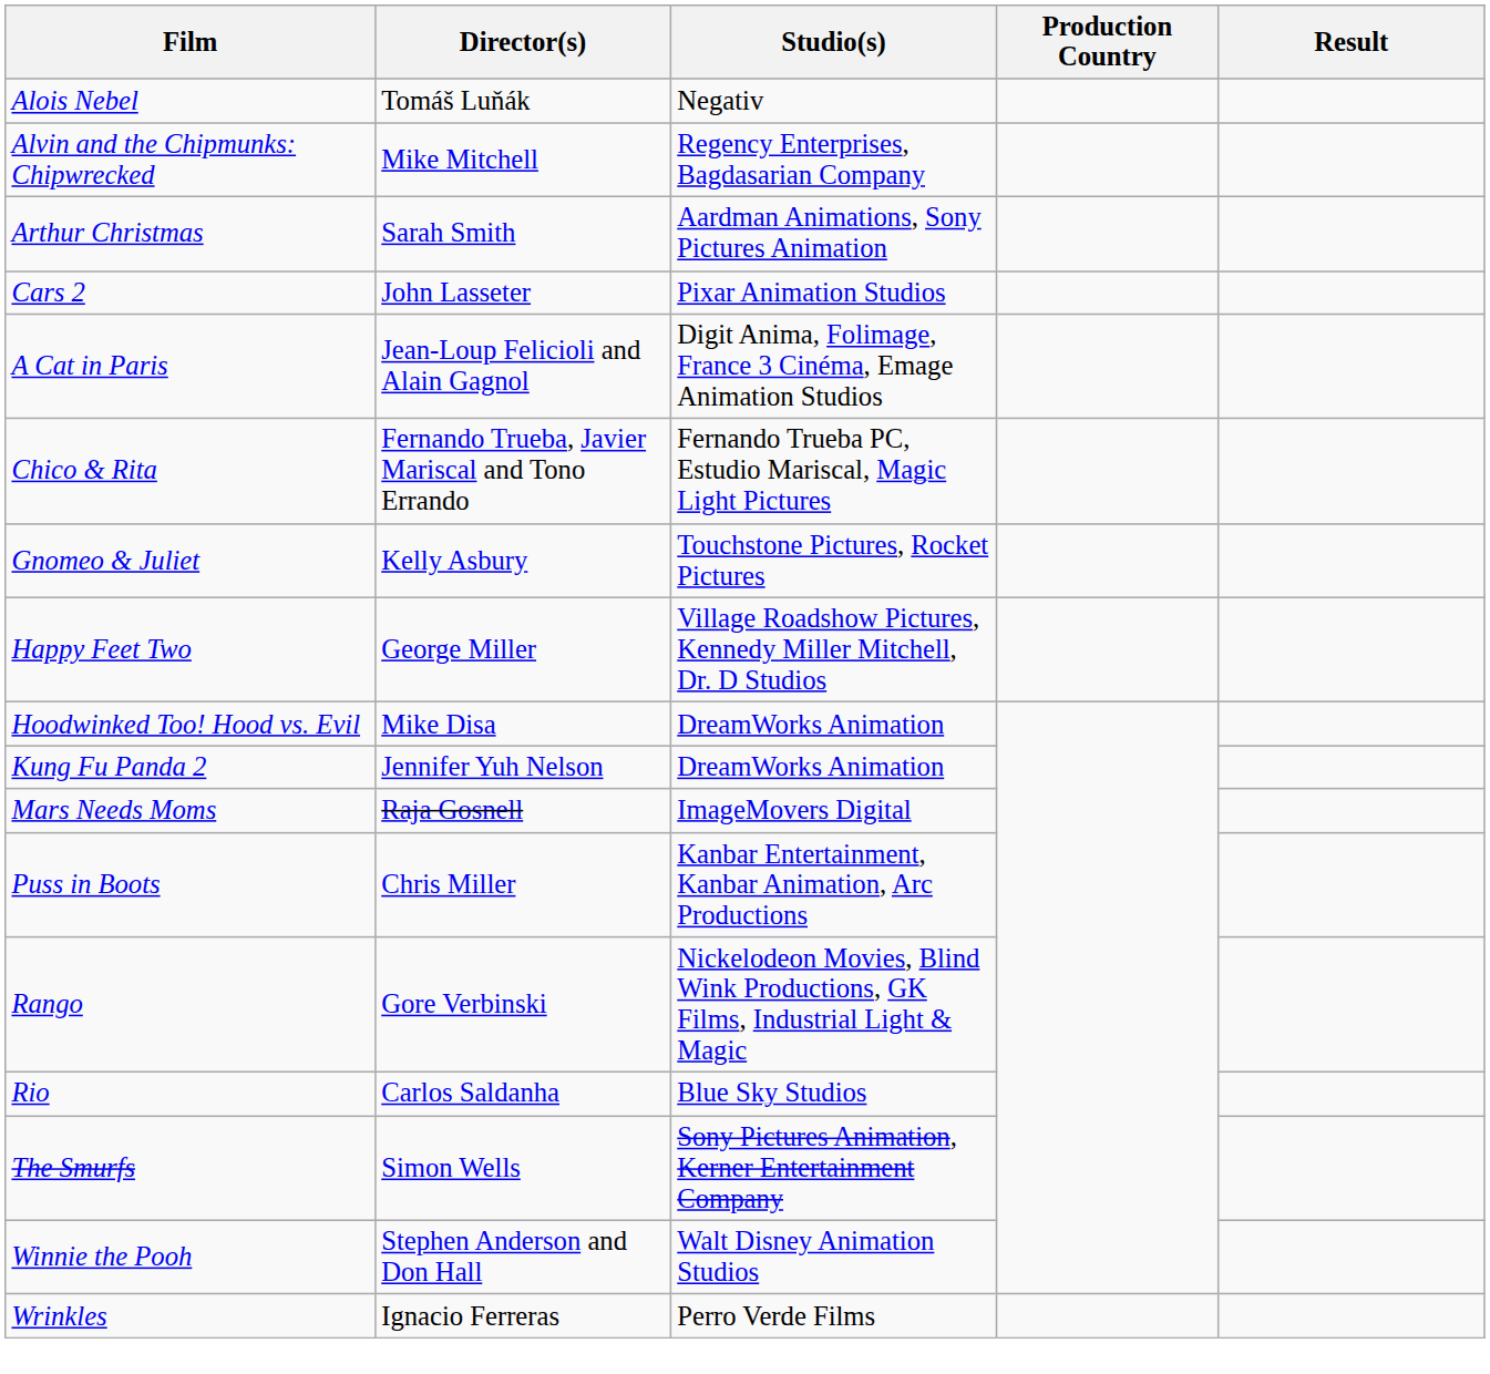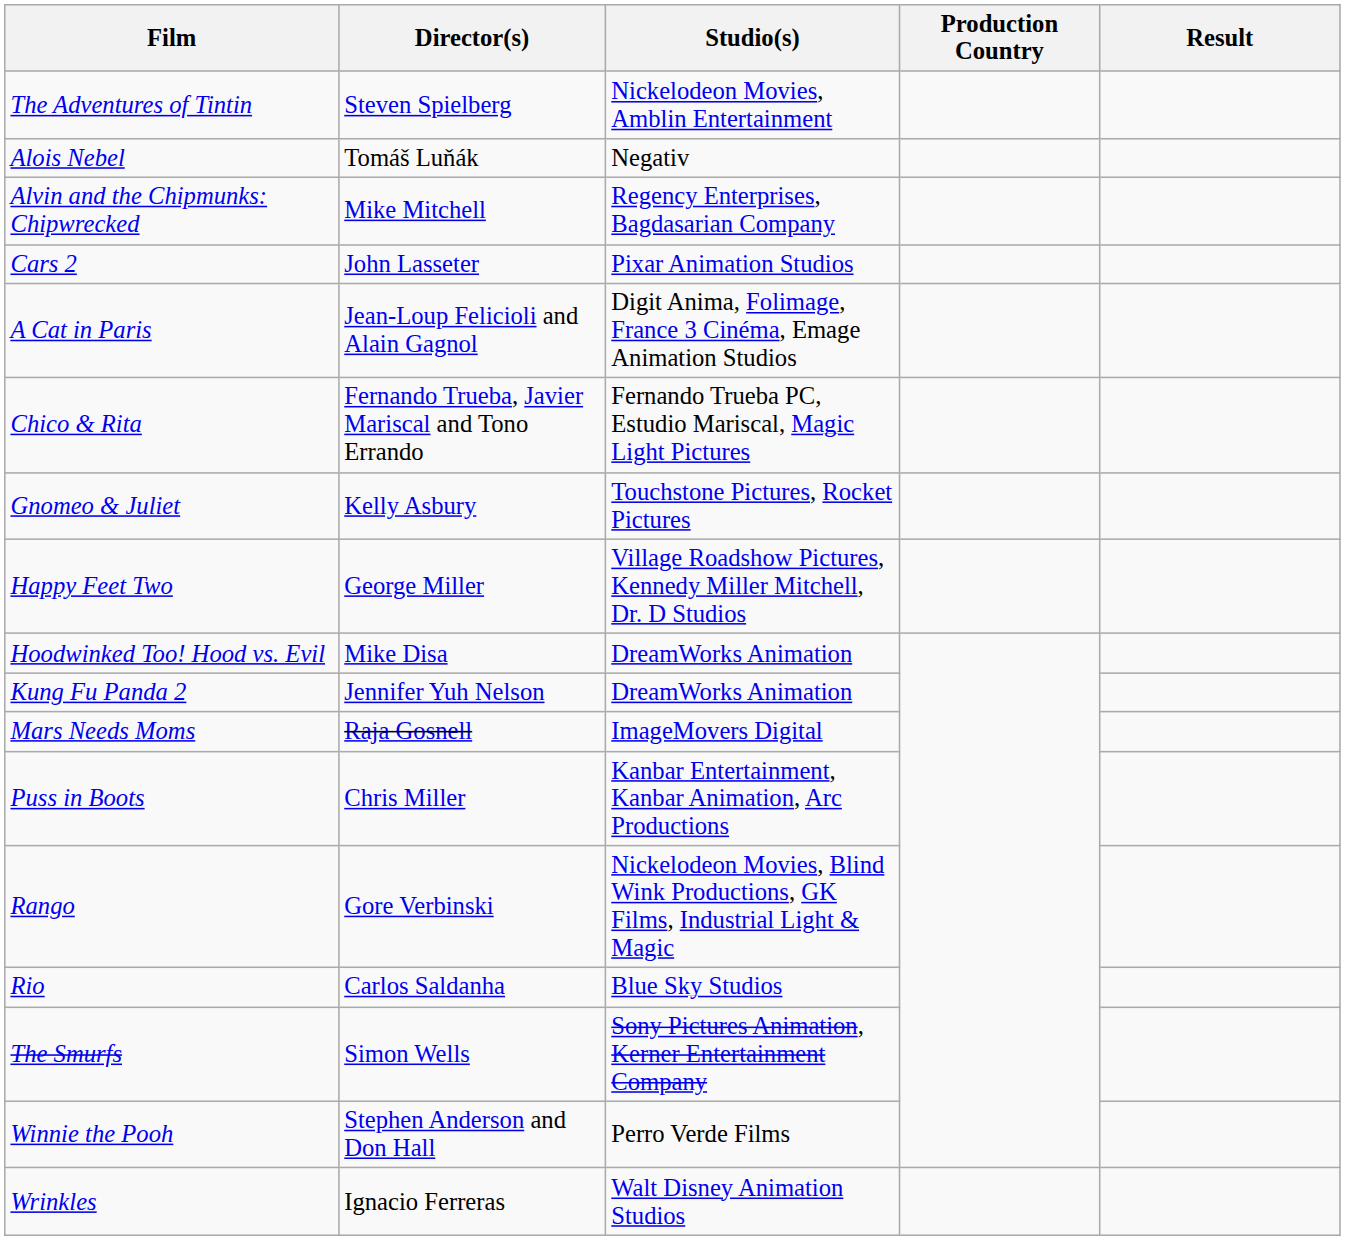+ row: The Adventures of Tintin | Steven Spielberg | Nickelodeon Movies, Amblin Entertainment
- row: Arthur Christmas | Sarah Smith | Aardman Animations, Sony Pictures Animation
Winnie the Pooh | Studio(s): Walt Disney Animation Studios -> Perro Verde Films
Wrinkles | Studio(s): Perro Verde Films -> Walt Disney Animation Studios
